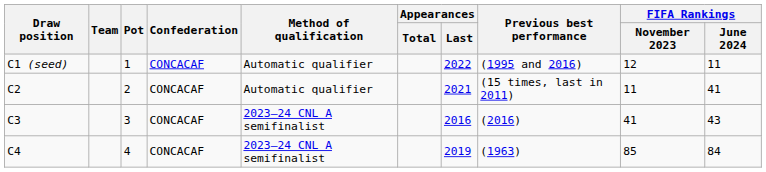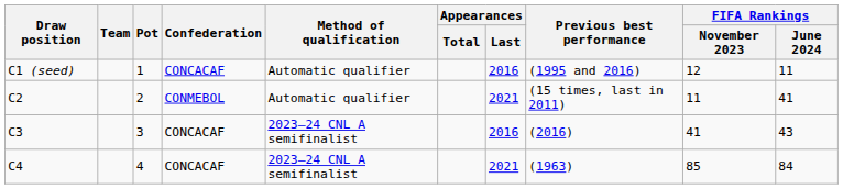C1 (seed) | Appearances / Last: 2022 -> 2016
C2 | Confederation: CONCACAF -> CONMEBOL
C4 | Appearances / Last: 2019 -> 2021
